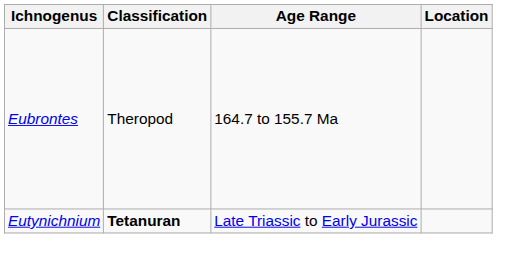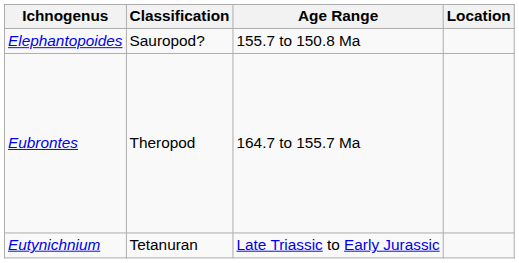+ row: Elephantopoides | Sauropod? | 155.7 to 150.8 Ma
Eutynichnium | Classification: bold -> normal
